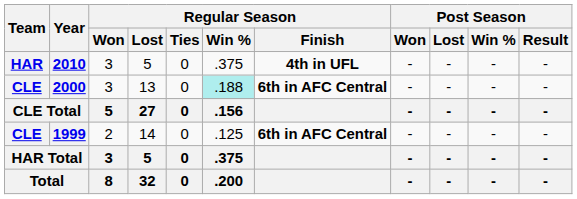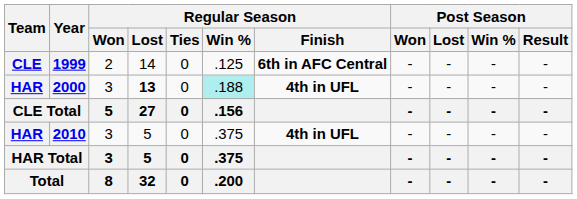rows swapped: 1999 <-> 2010
2000 | Team: CLE -> HAR
2000 | Regular Season / Lost: normal -> bold
2000 | Regular Season / Finish: 6th in AFC Central -> 4th in UFL
